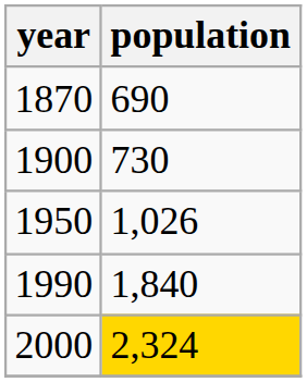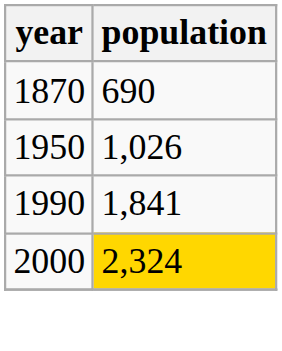- row: 1900 | 730
1990 | population: 1,840 -> 1,841
